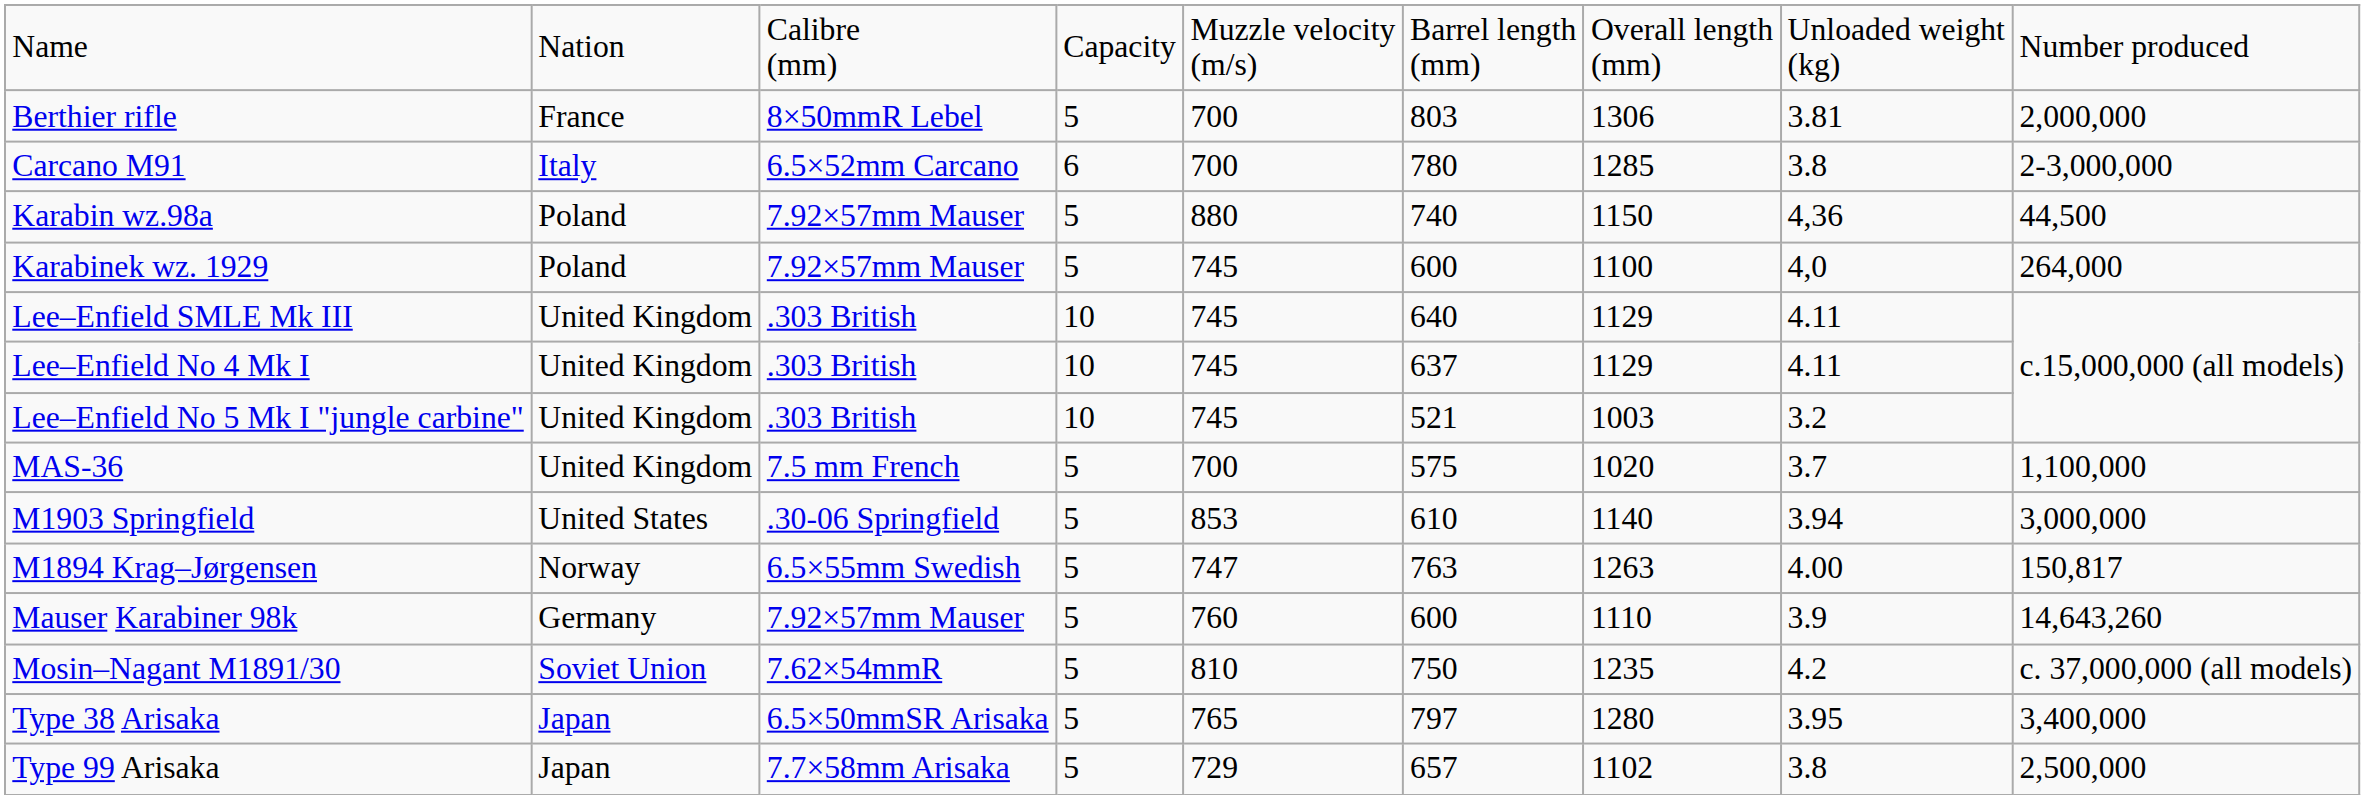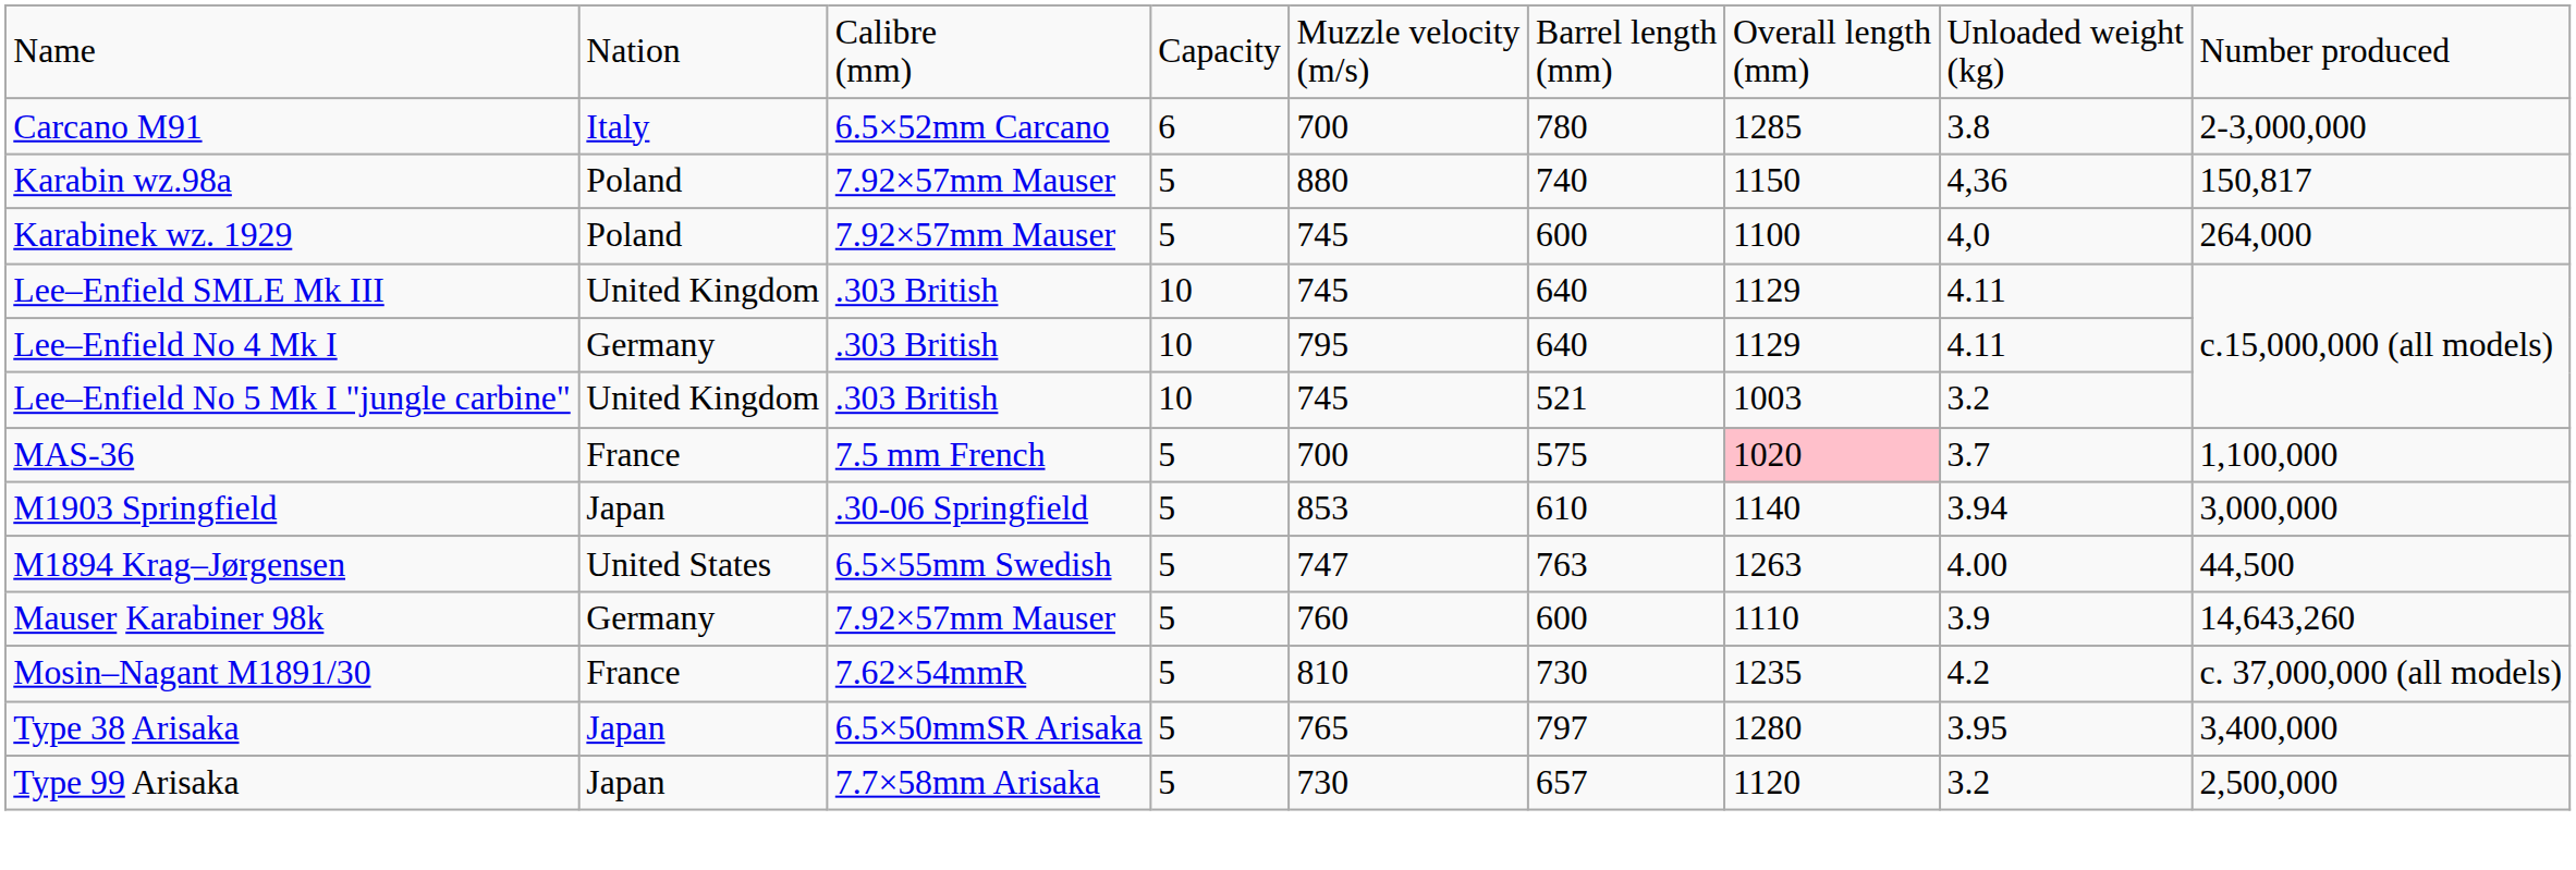- row: Berthier rifle | France | 8×50mmR Lebel | 5 | 700 | 803 | 1306 | 3.81 | 2,000,000
Karabin wz.98a | column 9: 44,500 -> 150,817
Lee–Enfield No 4 Mk I | column 2: United Kingdom -> Germany
Lee–Enfield No 4 Mk I | column 5: 745 -> 795
Lee–Enfield No 4 Mk I | column 6: 637 -> 640
MAS-36 | column 2: United Kingdom -> France
MAS-36 | column 7: no background -> pink background
M1903 Springfield | column 2: United States -> Japan
M1894 Krag–Jørgensen | column 2: Norway -> United States
M1894 Krag–Jørgensen | column 9: 150,817 -> 44,500
Mosin–Nagant M1891/30 | column 2: Soviet Union -> France
Mosin–Nagant M1891/30 | column 6: 750 -> 730
Type 99 Arisaka | column 5: 729 -> 730
Type 99 Arisaka | column 7: 1102 -> 1120
Type 99 Arisaka | column 8: 3.8 -> 3.2
